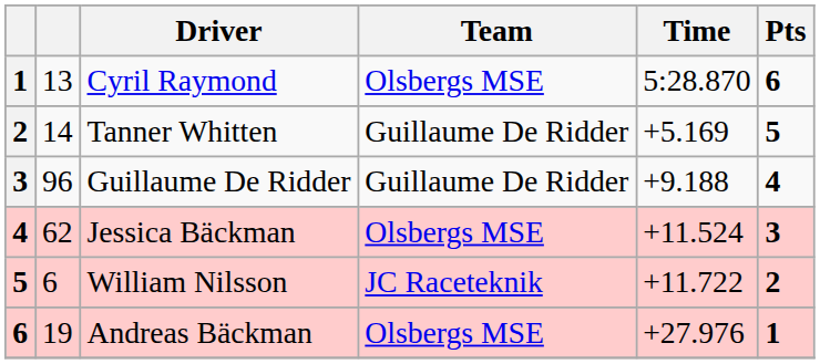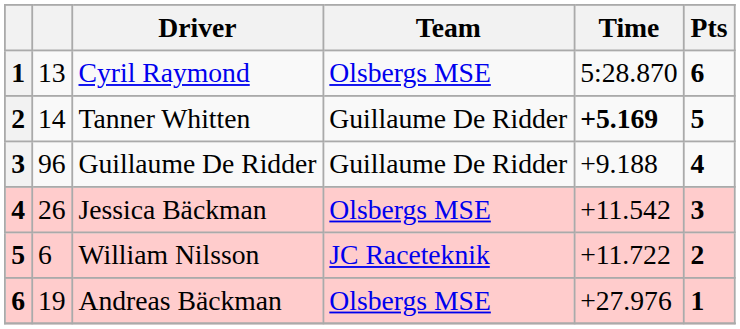Tanner Whitten | Time: normal -> bold
Jessica Bäckman | column 2: 62 -> 26
Jessica Bäckman | Time: +11.524 -> +11.542
